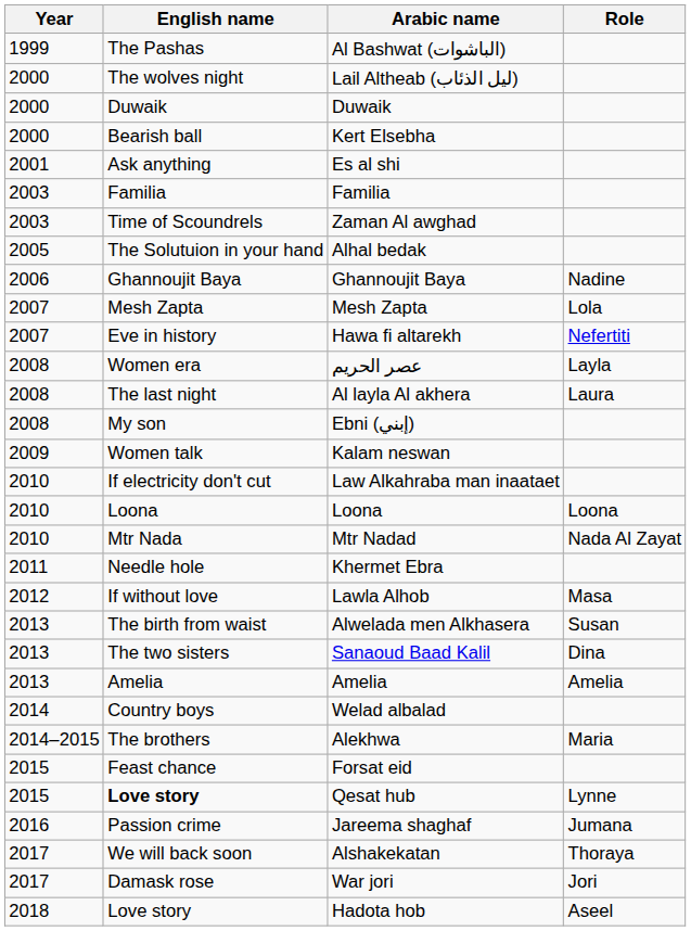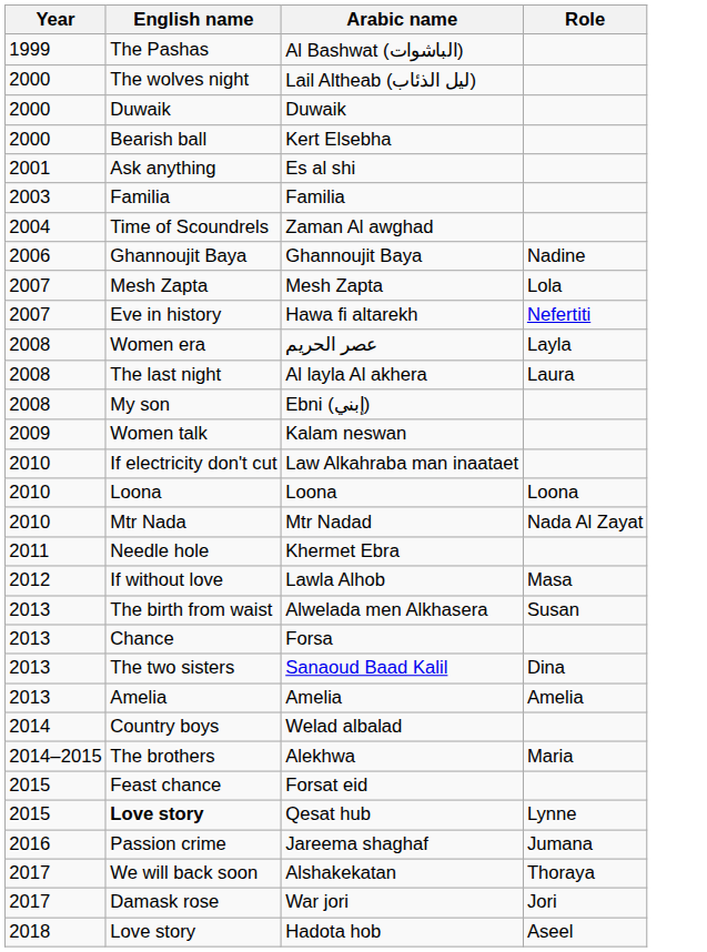Zaman Al awghad | Year: 2003 -> 2004
- row: 2005 | The Solutuion in your hand | Alhal bedak
+ row: 2013 | Chance | Forsa
